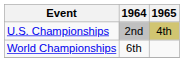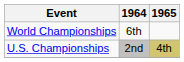rows swapped: World Championships <-> U.S. Championships
